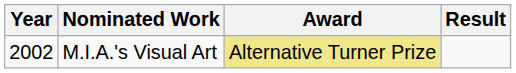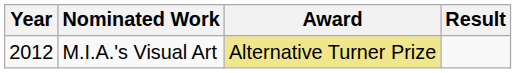M.I.A.'s Visual Art | Year: 2002 -> 2012
